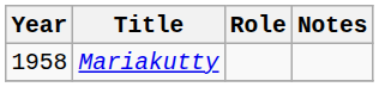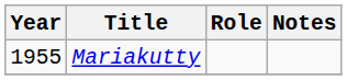Mariakutty | Year: 1958 -> 1955
